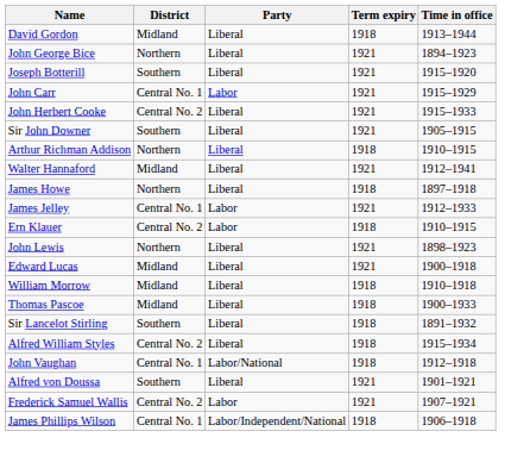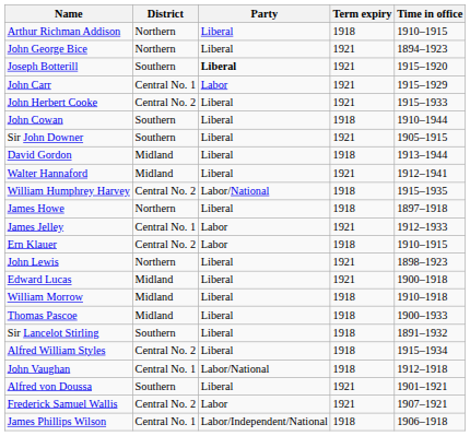rows swapped: Arthur Richman Addison <-> David Gordon
Joseph Botterill | Party: normal -> bold
+ row: John Cowan | Southern | Liberal | 1918 | 1910–1944
+ row: William Humphrey Harvey | Central No. 2 | Labor/National | 1918 | 1915–1935
